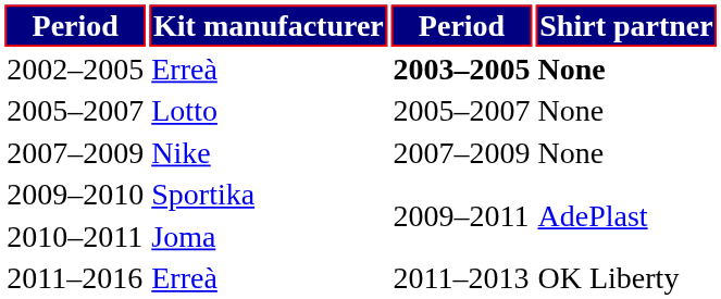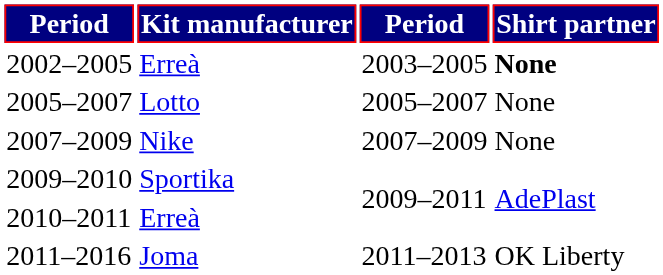2002–2005 | column 3: bold -> normal
2010–2011 | Kit manufacturer: Joma -> Erreà
2011–2016 | Kit manufacturer: Erreà -> Joma
